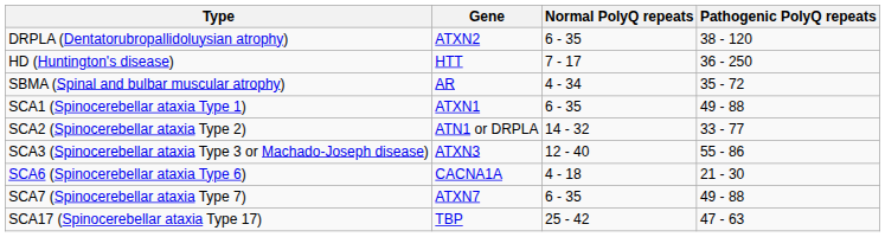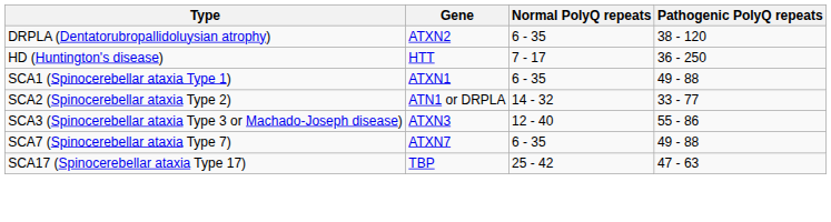- row: SBMA (Spinal and bulbar muscular atrophy) | AR | 4 - 34 | 35 - 72
- row: SCA6 (Spinocerebellar ataxia Type 6) | CACNA1A | 4 - 18 | 21 - 30
